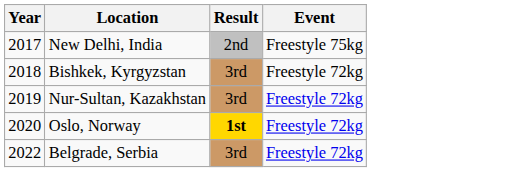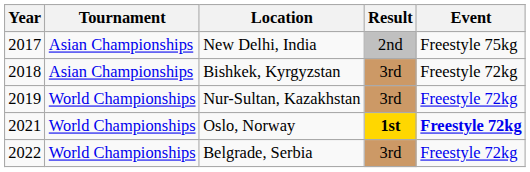+ column: Tournament | Asian Championships | Asian Championships | World Championships | World Championships | World Championships
Oslo, Norway | Year: 2020 -> 2021
Oslo, Norway | Event: normal -> bold
